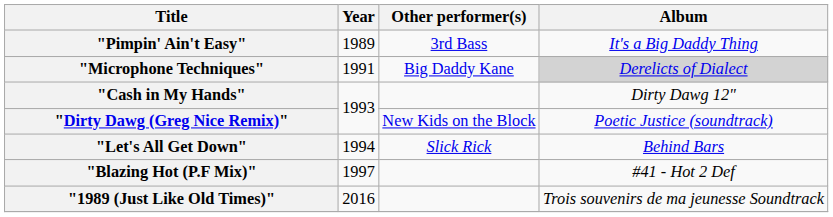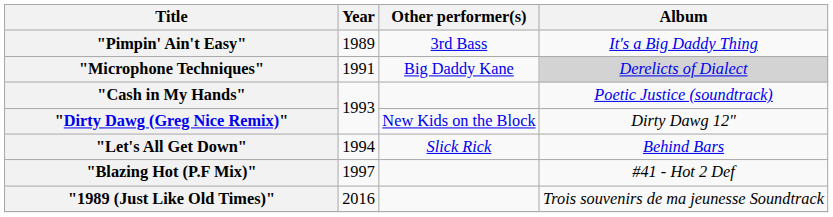"Cash in My Hands" | Album: Dirty Dawg 12" -> Poetic Justice (soundtrack)
"Dirty Dawg (Greg Nice Remix)" | Album: Poetic Justice (soundtrack) -> Dirty Dawg 12"
